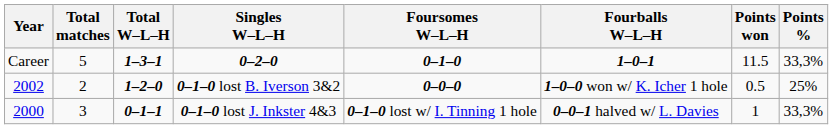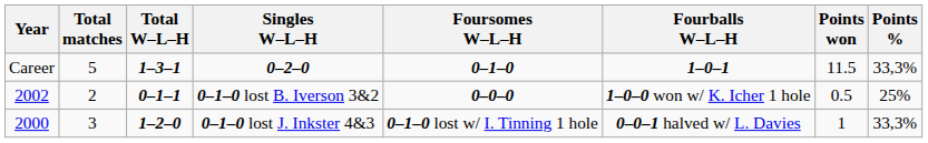0–1–0 lost B. Iverson 3&2 | Total W–L–H: 1–2–0 -> 0–1–1
0–1–0 lost J. Inkster 4&3 | Total W–L–H: 0–1–1 -> 1–2–0
